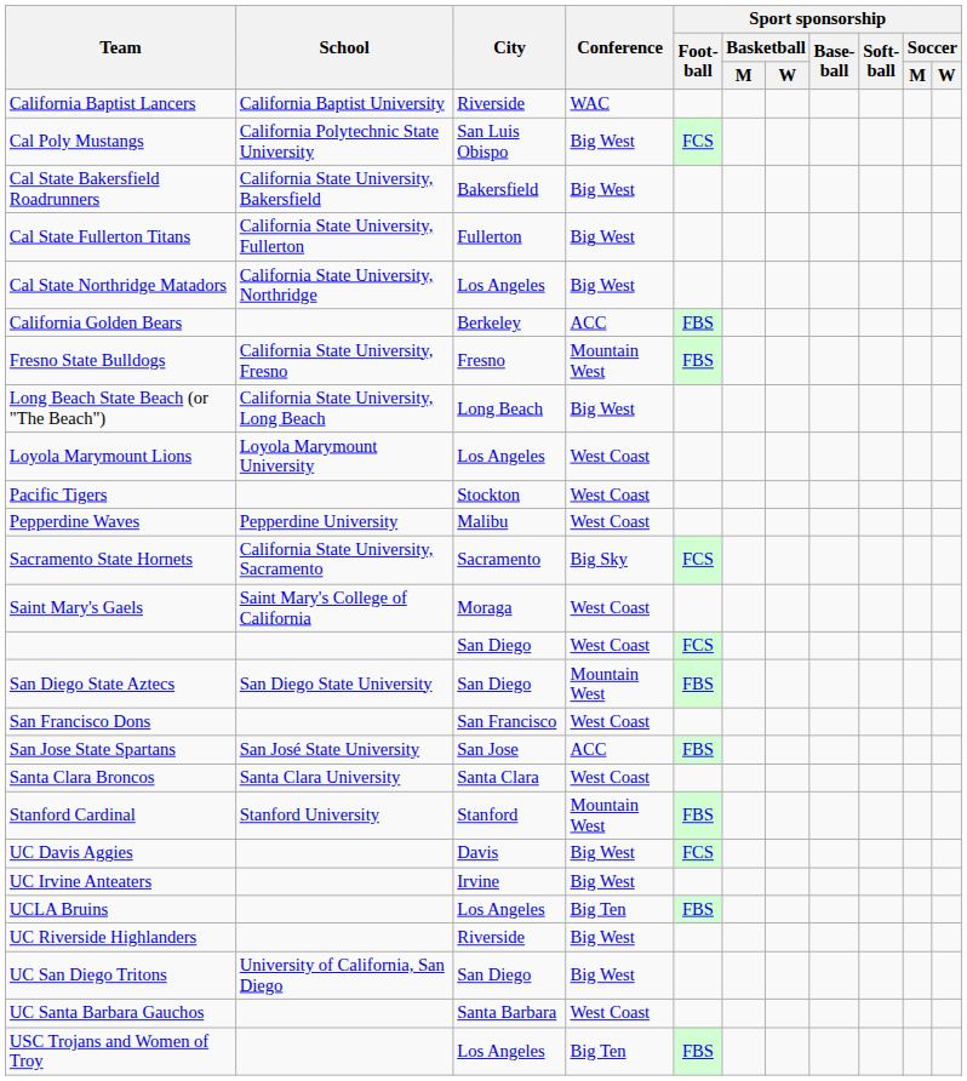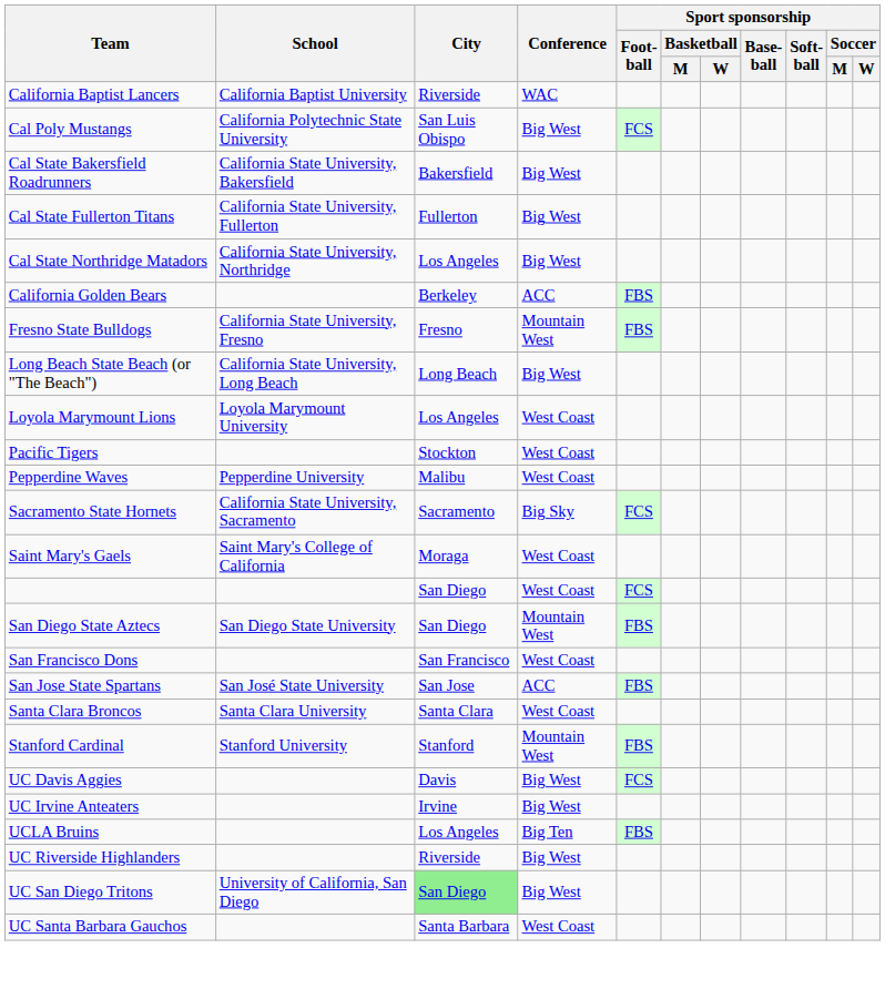UC San Diego Tritons | City: no background -> lightgreen background
- row: USC Trojans and Women of Troy | Los Angeles | Big Ten | FBS
